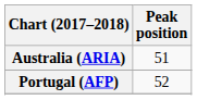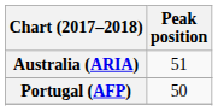Portugal (AFP) | Peak position: 52 -> 50
